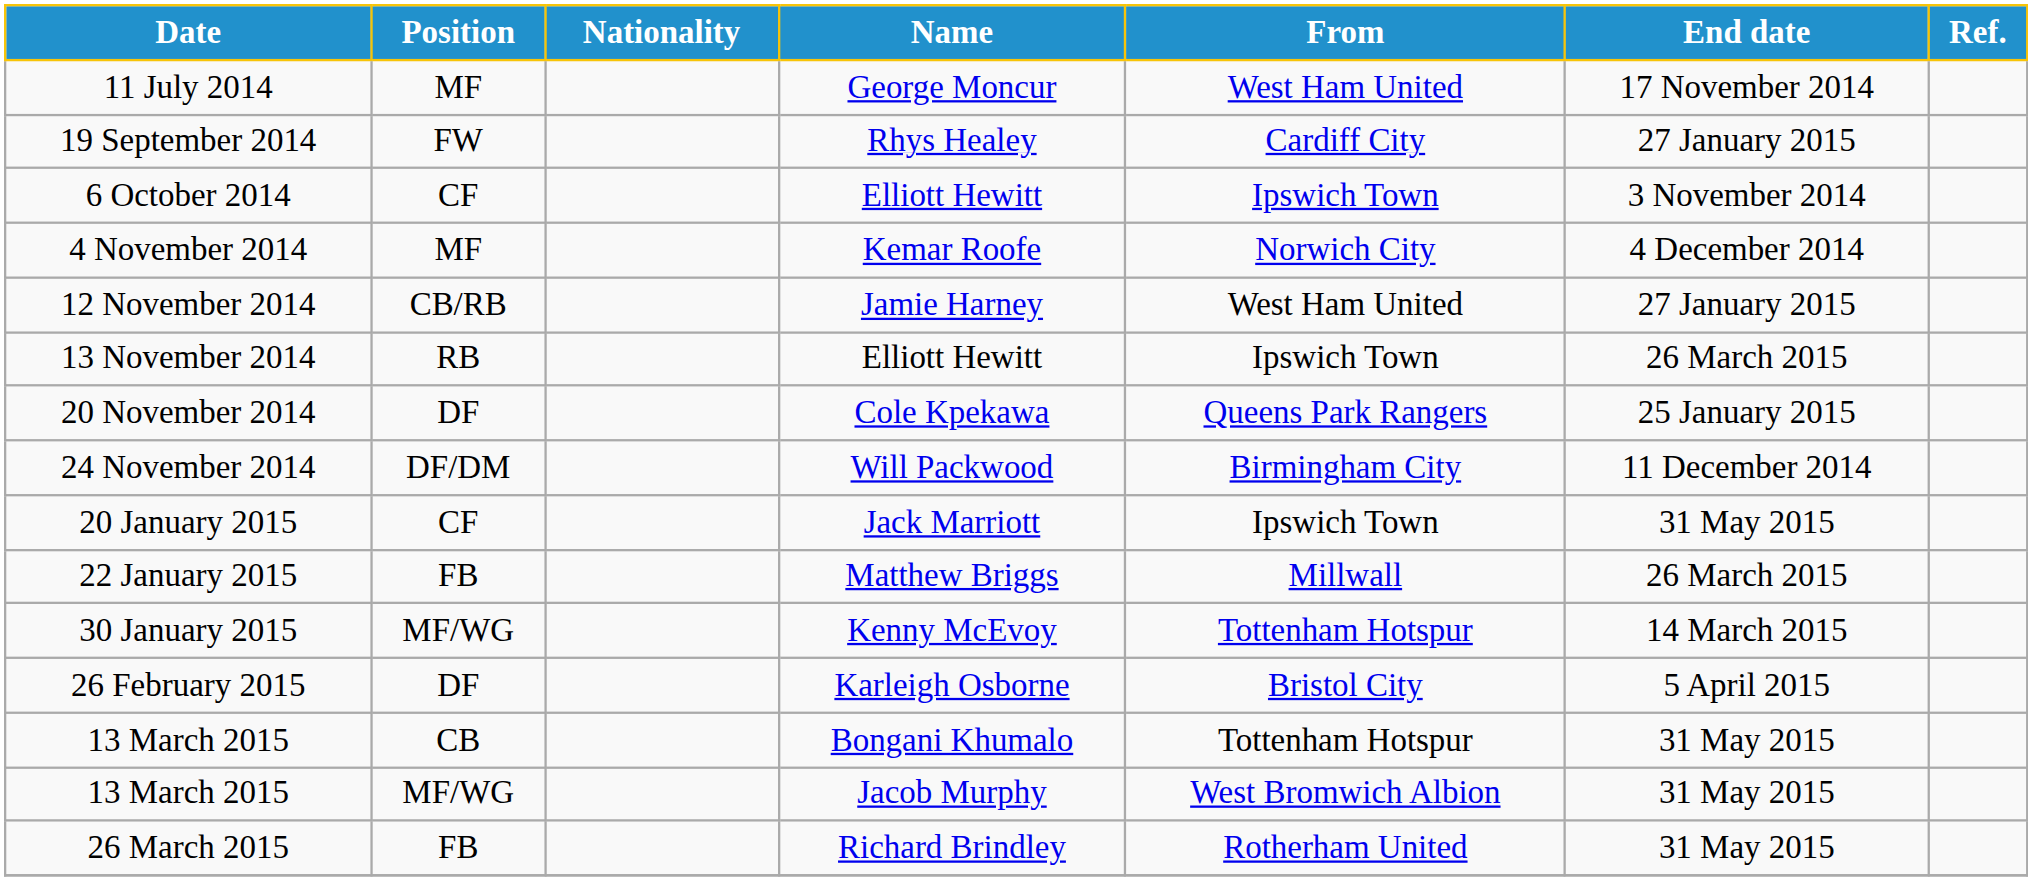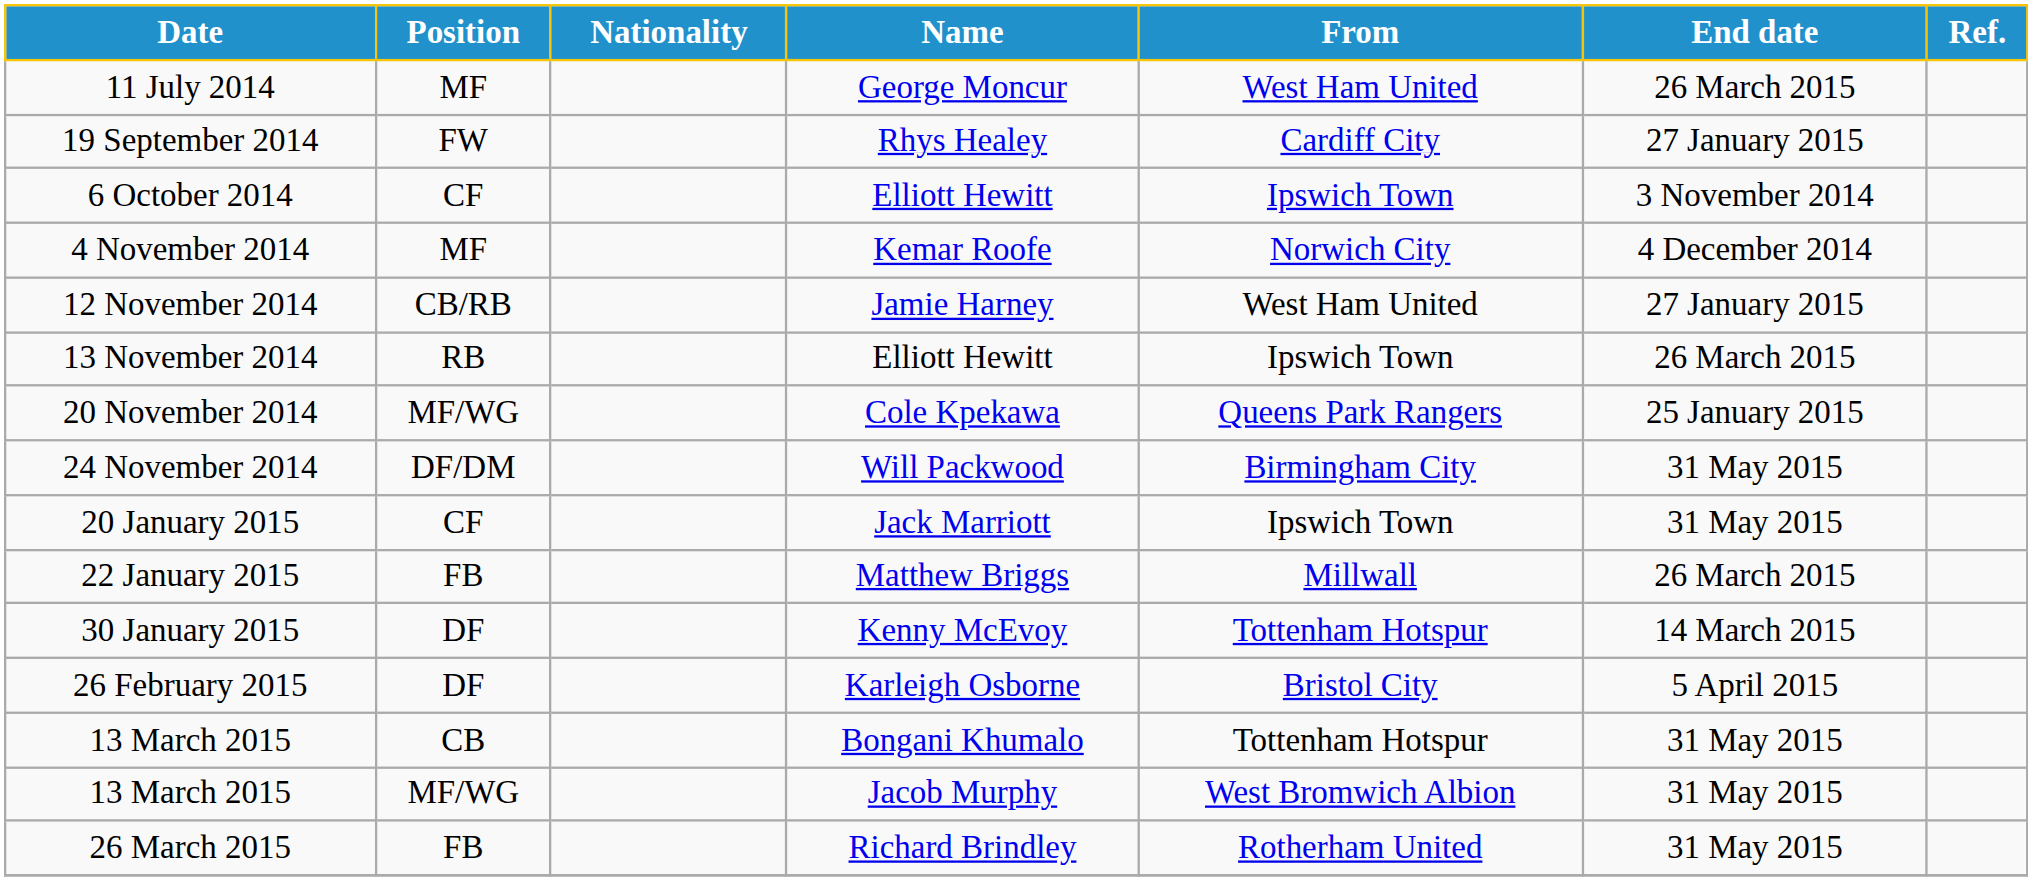11 July 2014 | End date: 17 November 2014 -> 26 March 2015
20 November 2014 | Position: DF -> MF/WG
24 November 2014 | End date: 11 December 2014 -> 31 May 2015
30 January 2015 | Position: MF/WG -> DF
